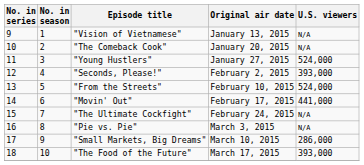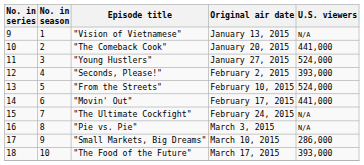"The Comeback Cook" | U.S. viewers: N/A -> 441,000
